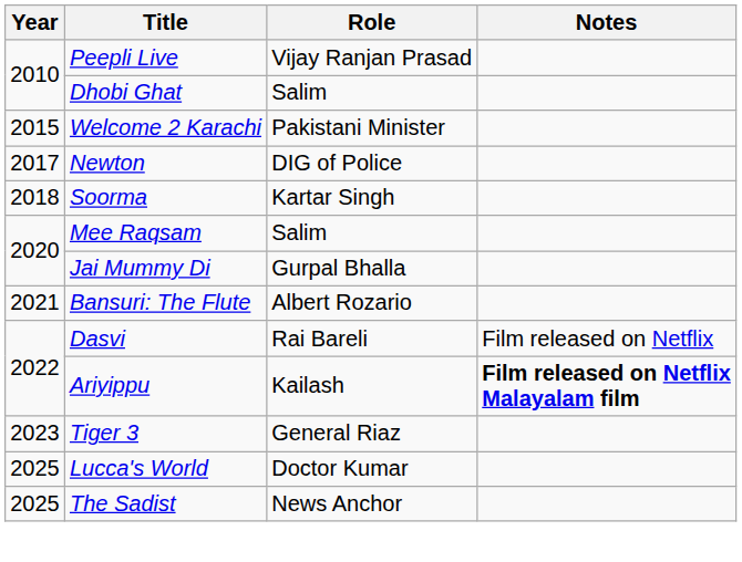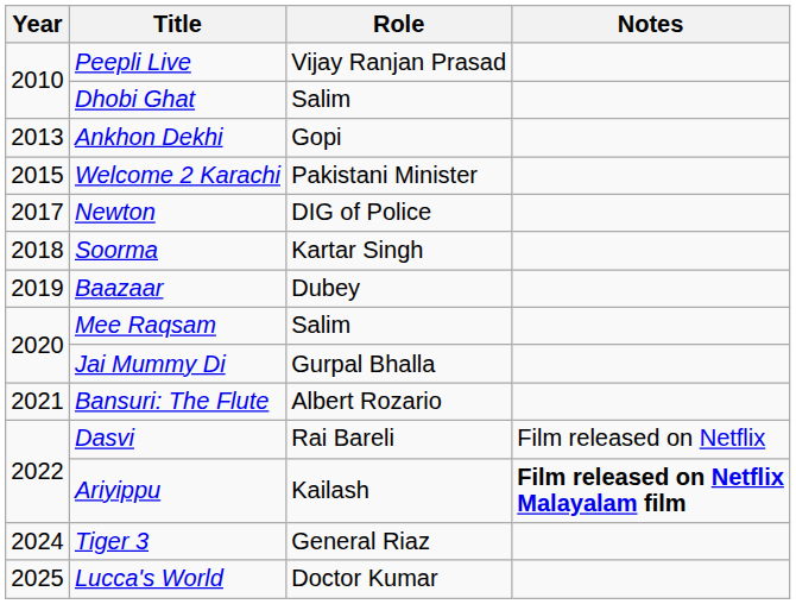+ row: 2013 | Ankhon Dekhi | Gopi
+ row: 2019 | Baazaar | Dubey
Tiger 3 | Year: 2023 -> 2024
- row: 2025 | The Sadist | News Anchor
